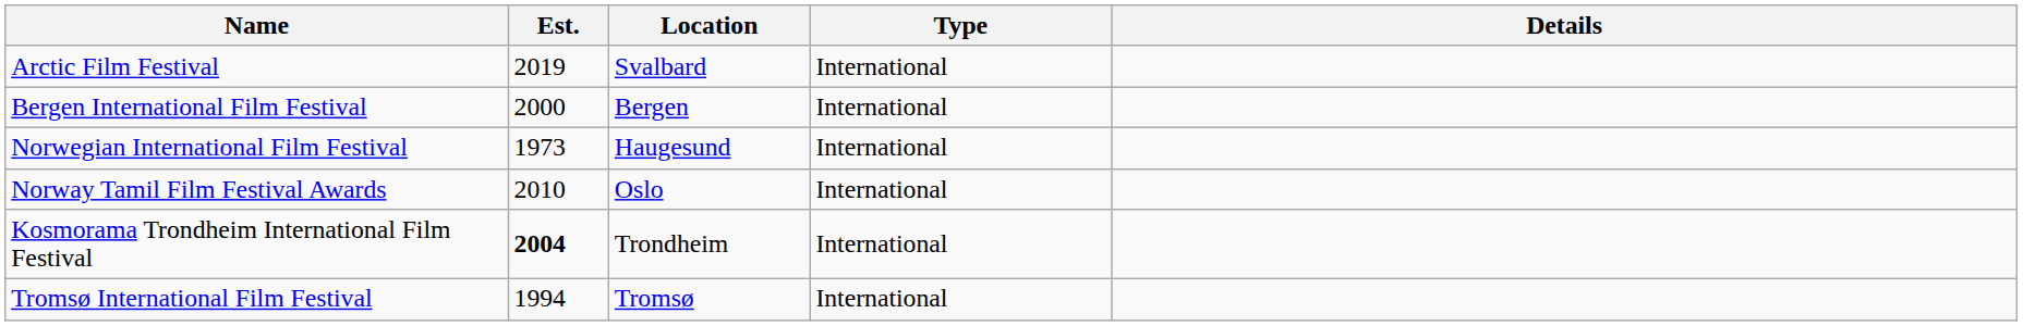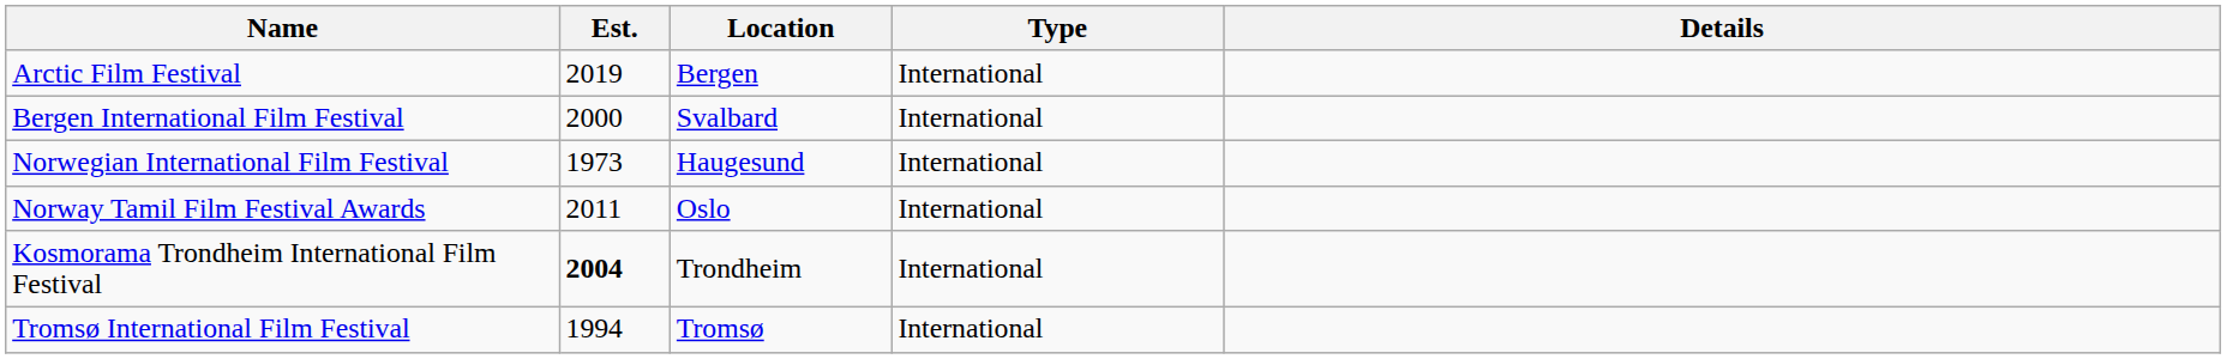Arctic Film Festival | Location: Svalbard -> Bergen
Bergen International Film Festival | Location: Bergen -> Svalbard
Norway Tamil Film Festival Awards | Est.: 2010 -> 2011
